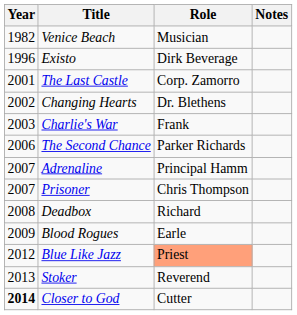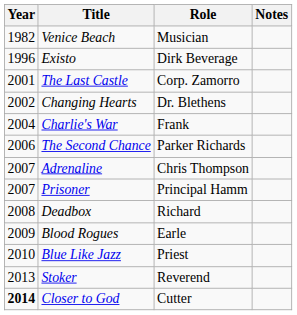Charlie's War | Year: 2003 -> 2004
Adrenaline | Role: Principal Hamm -> Chris Thompson
Prisoner | Role: Chris Thompson -> Principal Hamm
Blue Like Jazz | Year: 2012 -> 2010
Blue Like Jazz | Role: lightsalmon background -> no background
